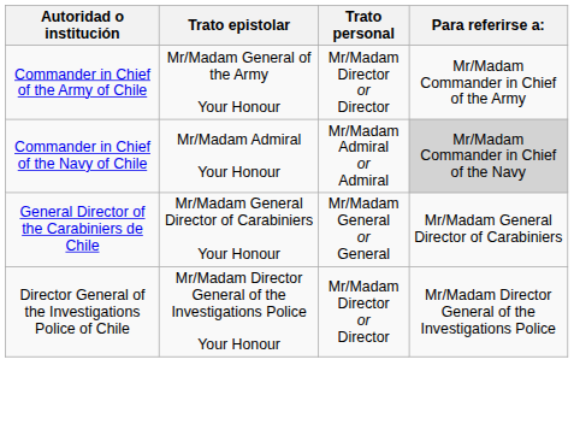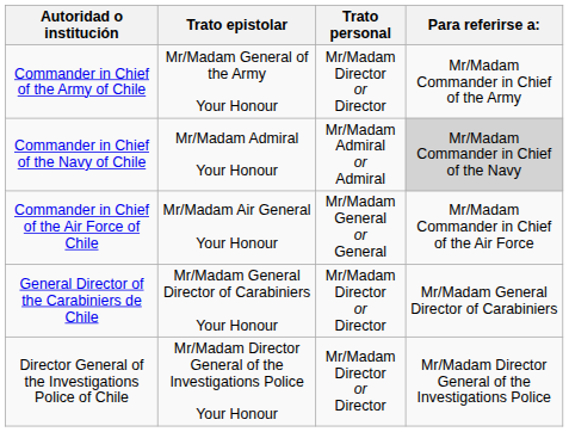+ row: Commander in Chief of the Air Force of Chile | Mr/Madam Air General Your Honour | Mr/Madam General or General | Mr/Madam Commander in Chief of the Air Force
General Director of the Carabiniers de Chile | Trato personal: Mr/Madam General or General -> Mr/Madam Director or Director
